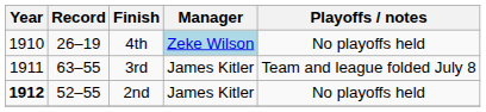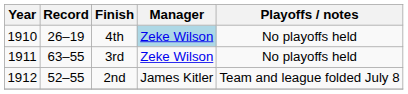3rd | Manager: James Kitler -> Zeke Wilson
3rd | Playoffs / notes: Team and league folded July 8 -> No playoffs held
2nd | Year: bold -> normal
2nd | Playoffs / notes: No playoffs held -> Team and league folded July 8
